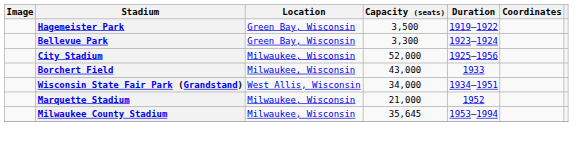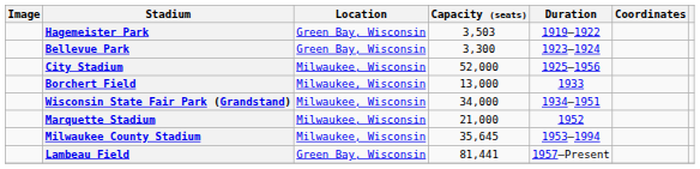Hagemeister Park | Capacity (seats): 3,500 -> 3,503
Borchert Field | Capacity (seats): 43,000 -> 13,000
Wisconsin State Fair Park (Grandstand) | Location: West Allis, Wisconsin -> Milwaukee, Wisconsin
+ row: Lambeau Field | Green Bay, Wisconsin | 81,441 | 1957–Present
